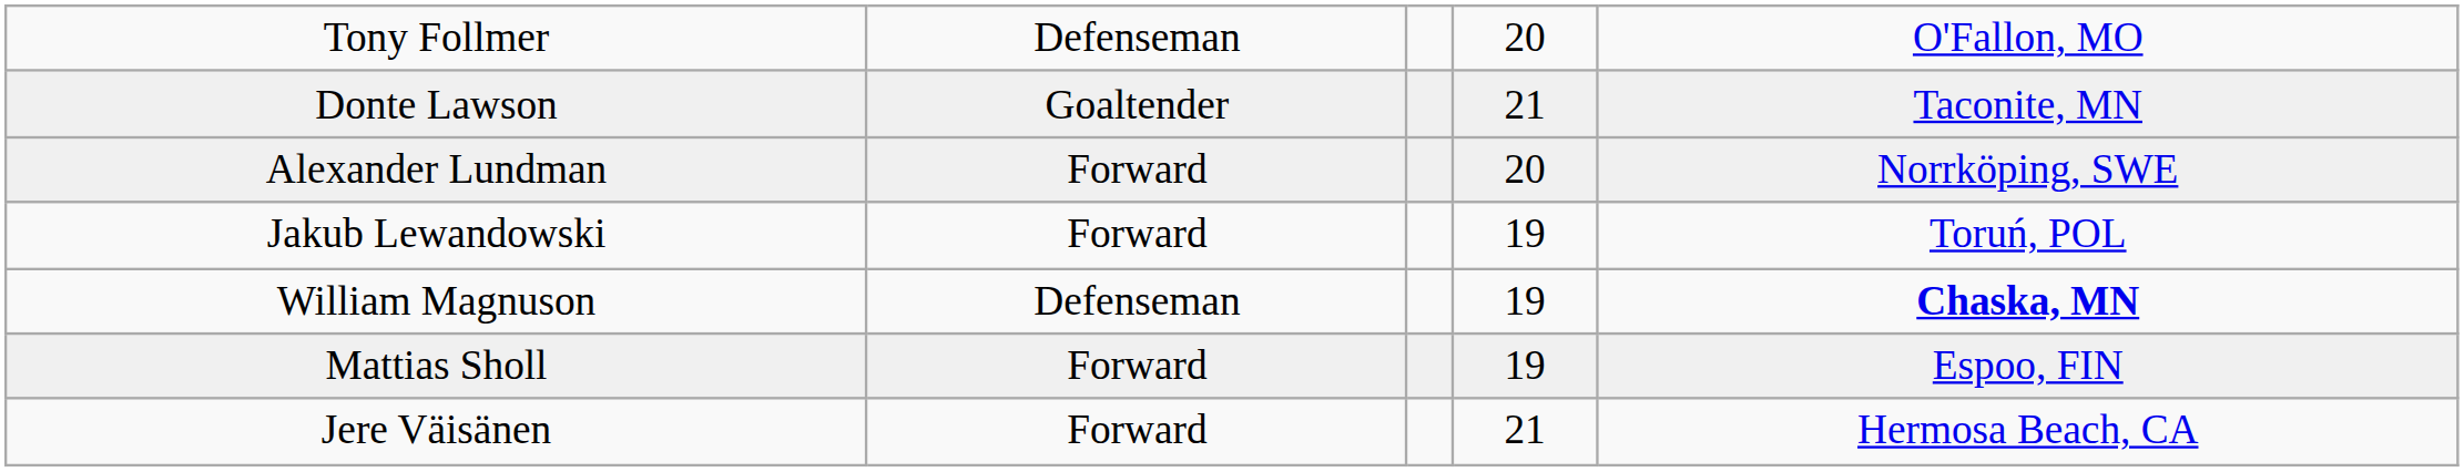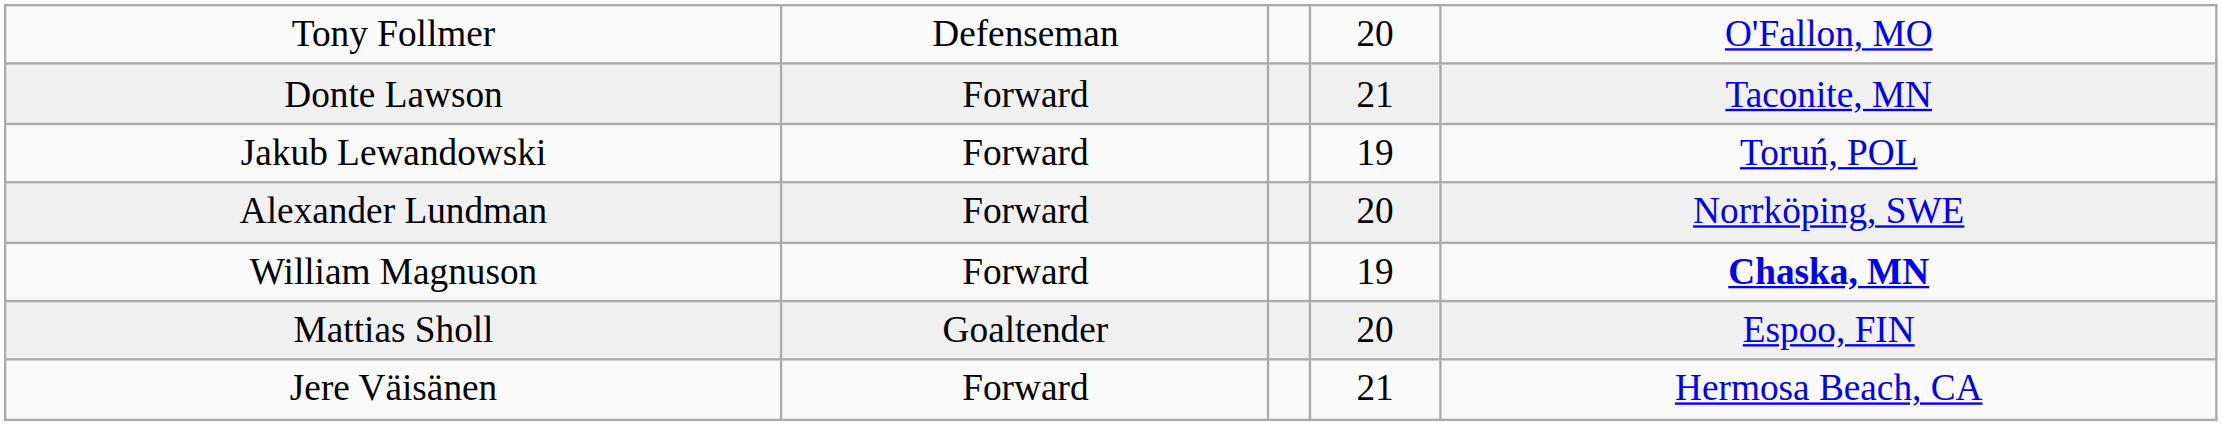Donte Lawson | column 2: Goaltender -> Forward
rows swapped: Jakub Lewandowski <-> Alexander Lundman
William Magnuson | column 2: Defenseman -> Forward
Mattias Sholl | column 2: Forward -> Goaltender
Mattias Sholl | column 4: 19 -> 20
